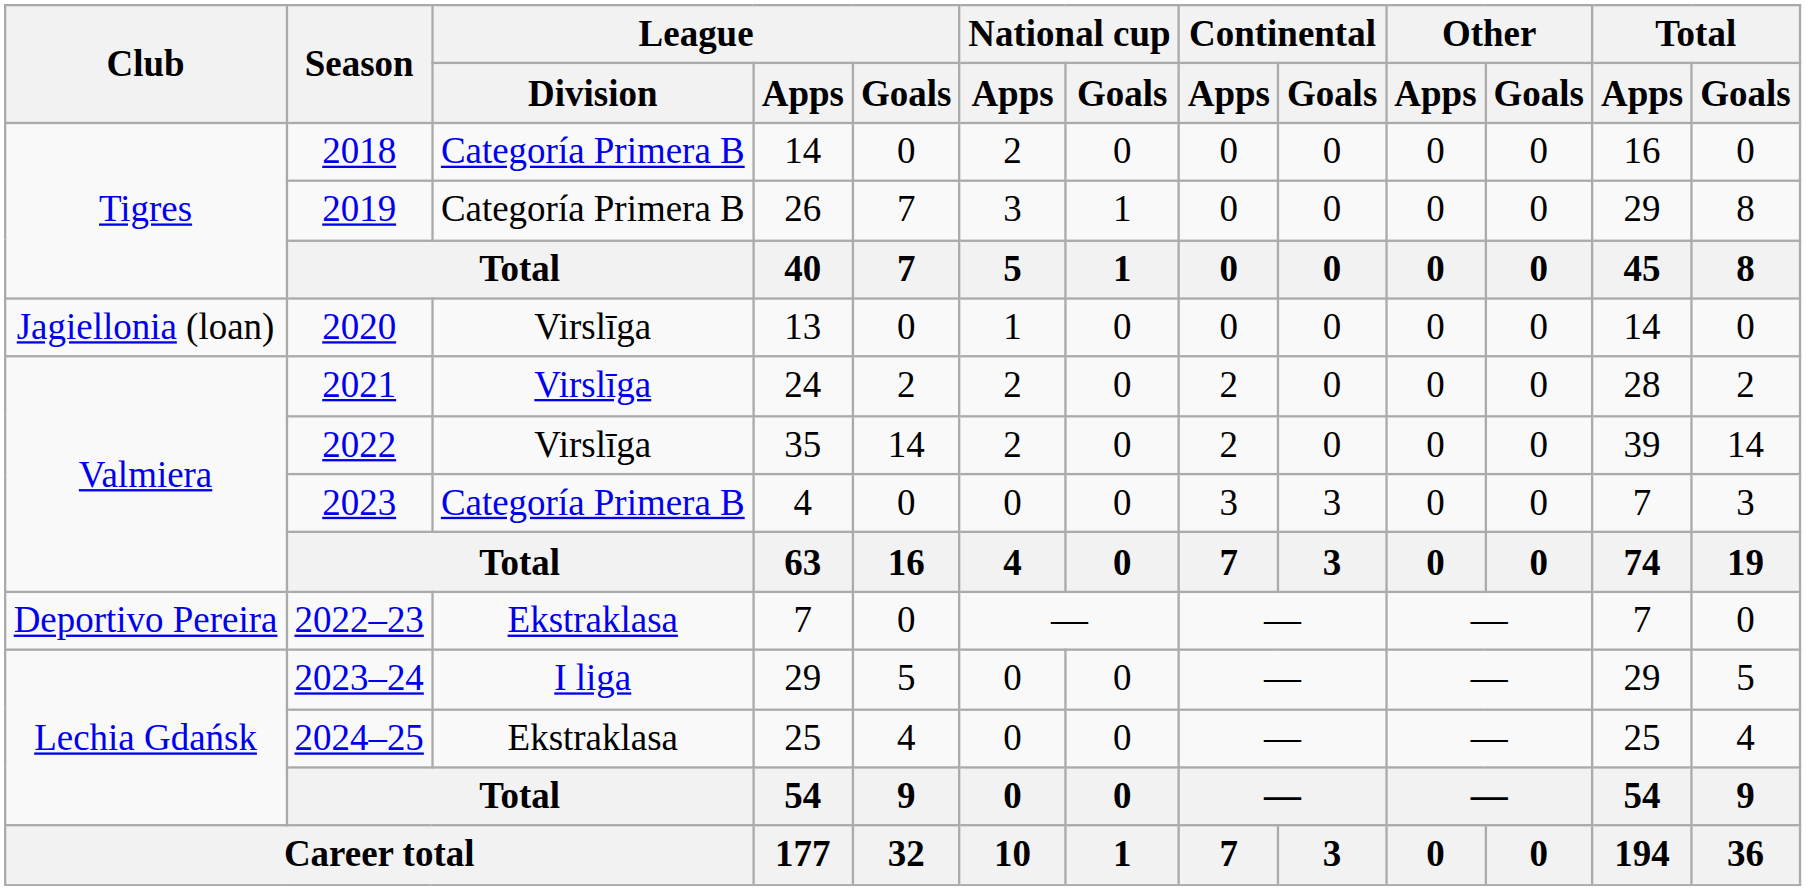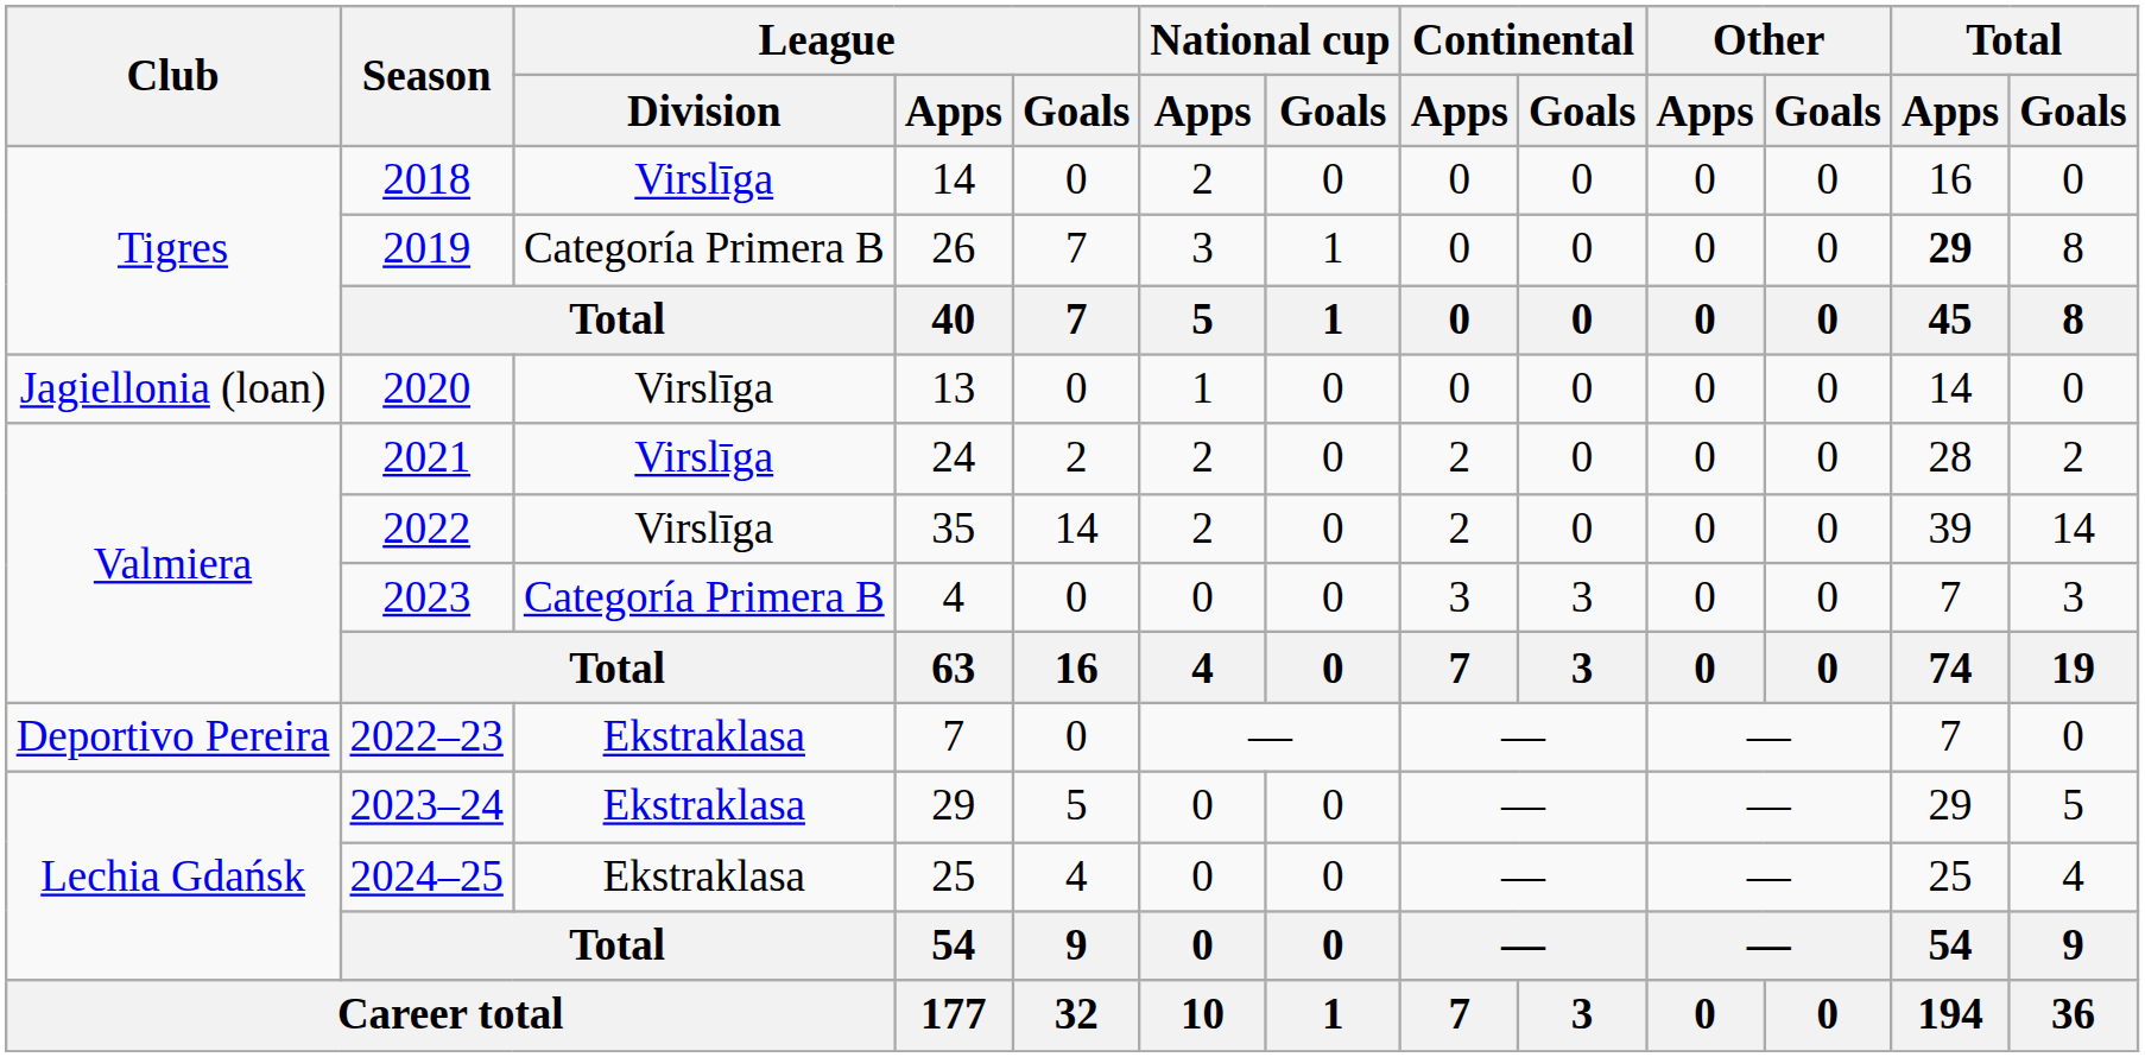2018 | League / Division: Categoría Primera B -> Virslīga
2019 | Total / Apps: normal -> bold
2023–24 | League / Division: I liga -> Ekstraklasa
